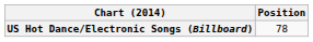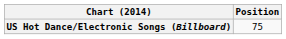US Hot Dance/Electronic Songs (Billboard) | Position: 78 -> 75
